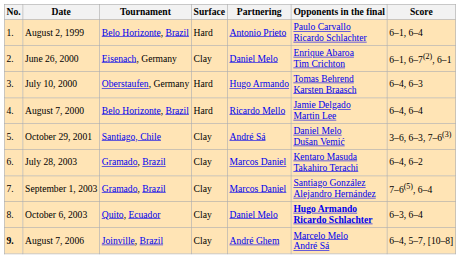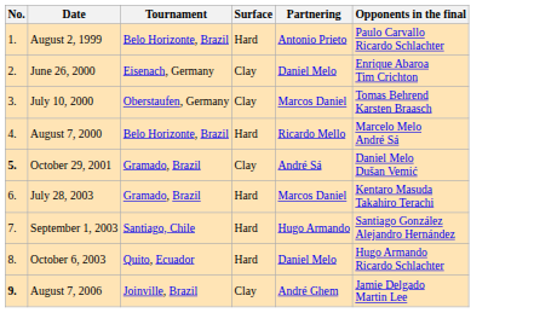- column: Score | 6–1, 6–4 | 6–1, 6–7(2), 6–1 | 6–4, 6–3 | 6–4, 6–4 | 3–6, 6–3, 7–6(3) | 6–4, 6–2 | 7–6(5), 6–4 | 6–3, 6–4 | 6–4, 5–7, [10–8]
July 10, 2000 | Surface: Hard -> Clay
July 10, 2000 | Partnering: Hugo Armando -> Marcos Daniel
August 7, 2000 | Opponents in the final: Jamie Delgado Martin Lee -> Marcelo Melo André Sá
October 29, 2001 | No.: normal -> bold
October 29, 2001 | Tournament: Santiago, Chile -> Gramado, Brazil
July 28, 2003 | Surface: Clay -> Hard
September 1, 2003 | Tournament: Gramado, Brazil -> Santiago, Chile
September 1, 2003 | Surface: Clay -> Hard
September 1, 2003 | Partnering: Marcos Daniel -> Hugo Armando
October 6, 2003 | Surface: Clay -> Hard
October 6, 2003 | Opponents in the final: bold -> normal
August 7, 2006 | Opponents in the final: Marcelo Melo André Sá -> Jamie Delgado Martin Lee
